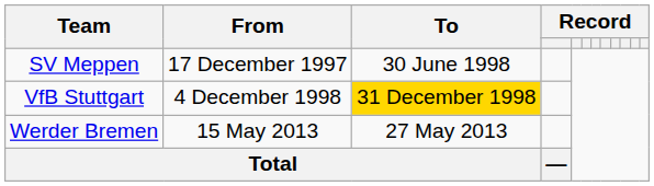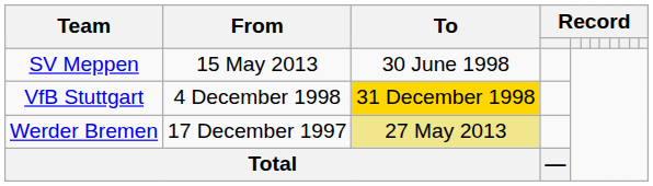SV Meppen | From: 17 December 1997 -> 15 May 2013
Werder Bremen | From: 15 May 2013 -> 17 December 1997
Werder Bremen | To: no background -> khaki background
